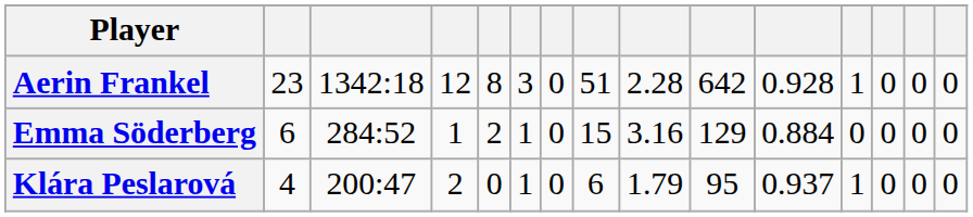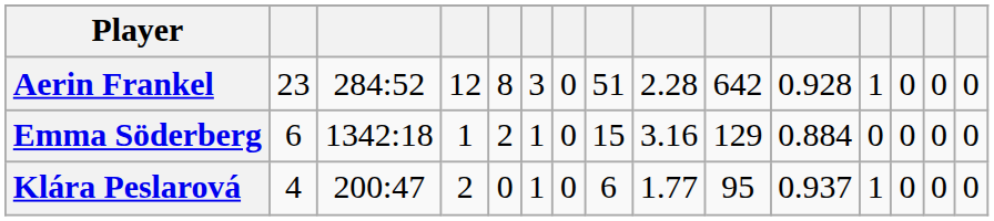Aerin Frankel | column 3: 1342:18 -> 284:52
Emma Söderberg | column 3: 284:52 -> 1342:18
Klára Peslarová | column 9: 1.79 -> 1.77
